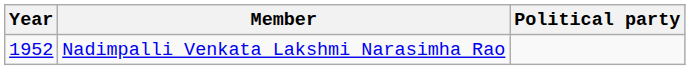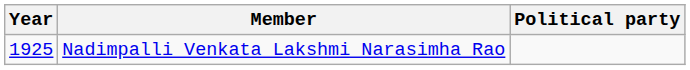Nadimpalli Venkata Lakshmi Narasimha Rao | Year: 1952 -> 1925
